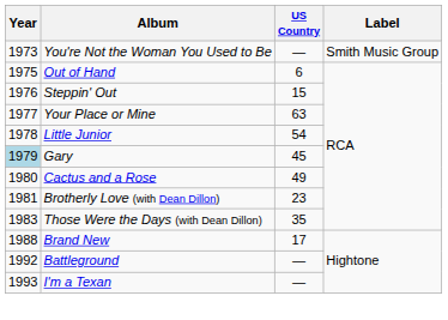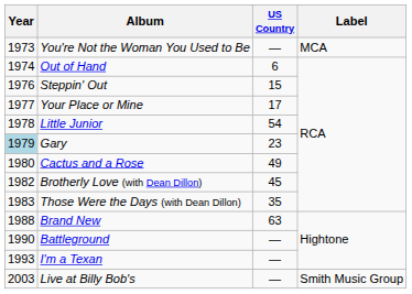You're Not the Woman You Used to Be | Label: Smith Music Group -> MCA
Out of Hand | Year: 1975 -> 1974
Your Place or Mine | US Country: 63 -> 17
Gary | US Country: 45 -> 23
Brotherly Love (with Dean Dillon) | Year: 1981 -> 1982
Brotherly Love (with Dean Dillon) | US Country: 23 -> 45
Brand New | US Country: 17 -> 63
Battleground | Year: 1992 -> 1990
+ row: 2003 | Live at Billy Bob's | — | Smith Music Group
